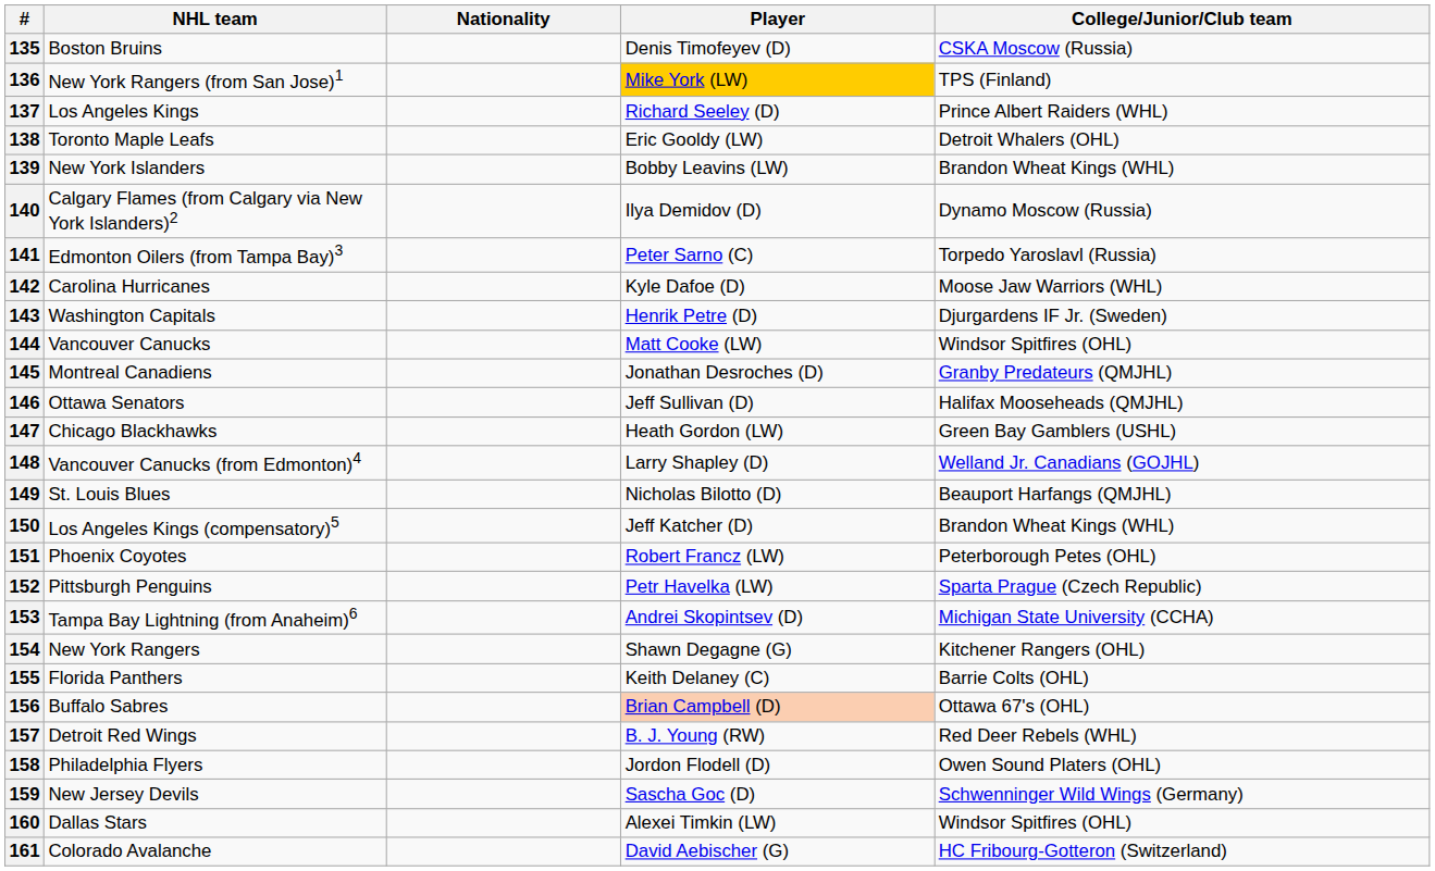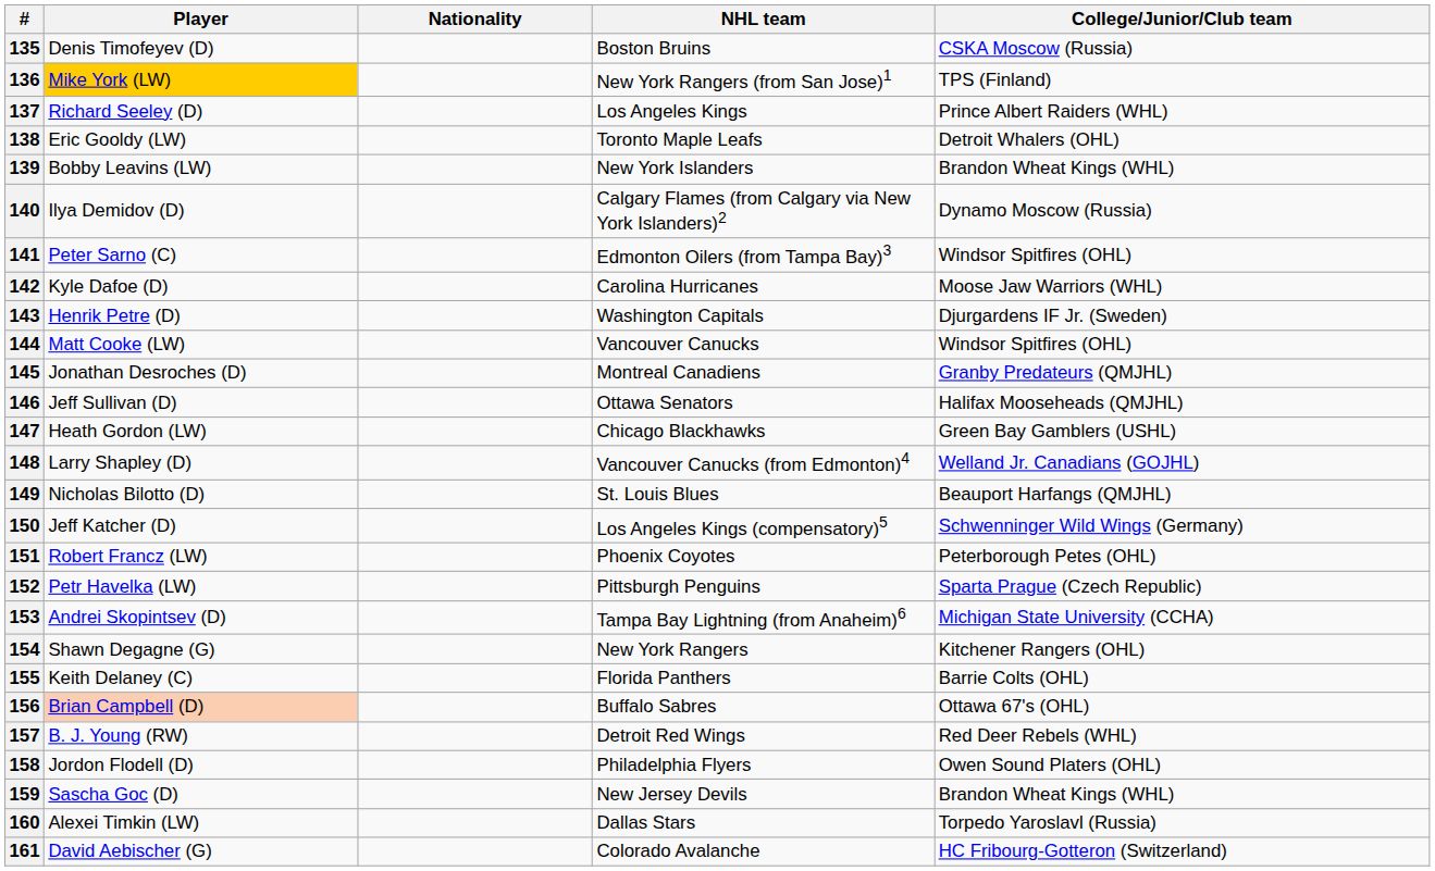columns swapped: Player <-> NHL team
141 | College/Junior/Club team: Torpedo Yaroslavl (Russia) -> Windsor Spitfires (OHL)
150 | College/Junior/Club team: Brandon Wheat Kings (WHL) -> Schwenninger Wild Wings (Germany)
159 | College/Junior/Club team: Schwenninger Wild Wings (Germany) -> Brandon Wheat Kings (WHL)
160 | College/Junior/Club team: Windsor Spitfires (OHL) -> Torpedo Yaroslavl (Russia)
